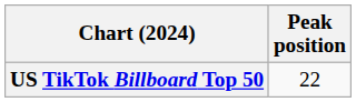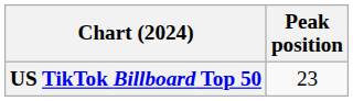US TikTok Billboard Top 50 | Peak position: 22 -> 23
